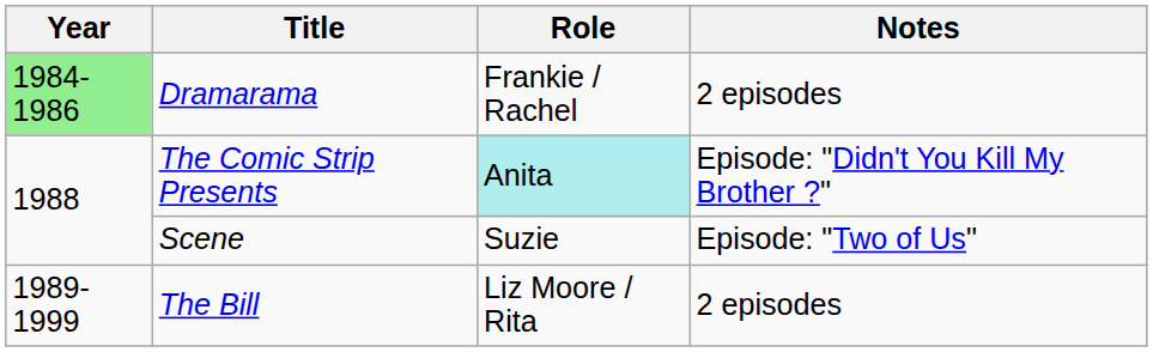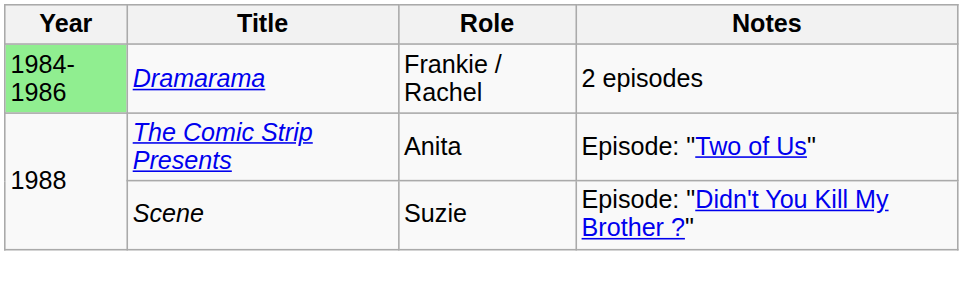The Comic Strip Presents | Role: paleturquoise background -> no background
The Comic Strip Presents | Notes: Episode: "Didn't You Kill My Brother ?" -> Episode: "Two of Us"
Scene | Notes: Episode: "Two of Us" -> Episode: "Didn't You Kill My Brother ?"
- row: 1989-1999 | The Bill | Liz Moore / Rita | 2 episodes
